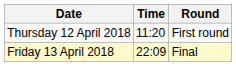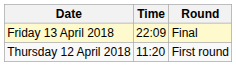rows swapped: Thursday 12 April 2018 <-> Friday 13 April 2018
